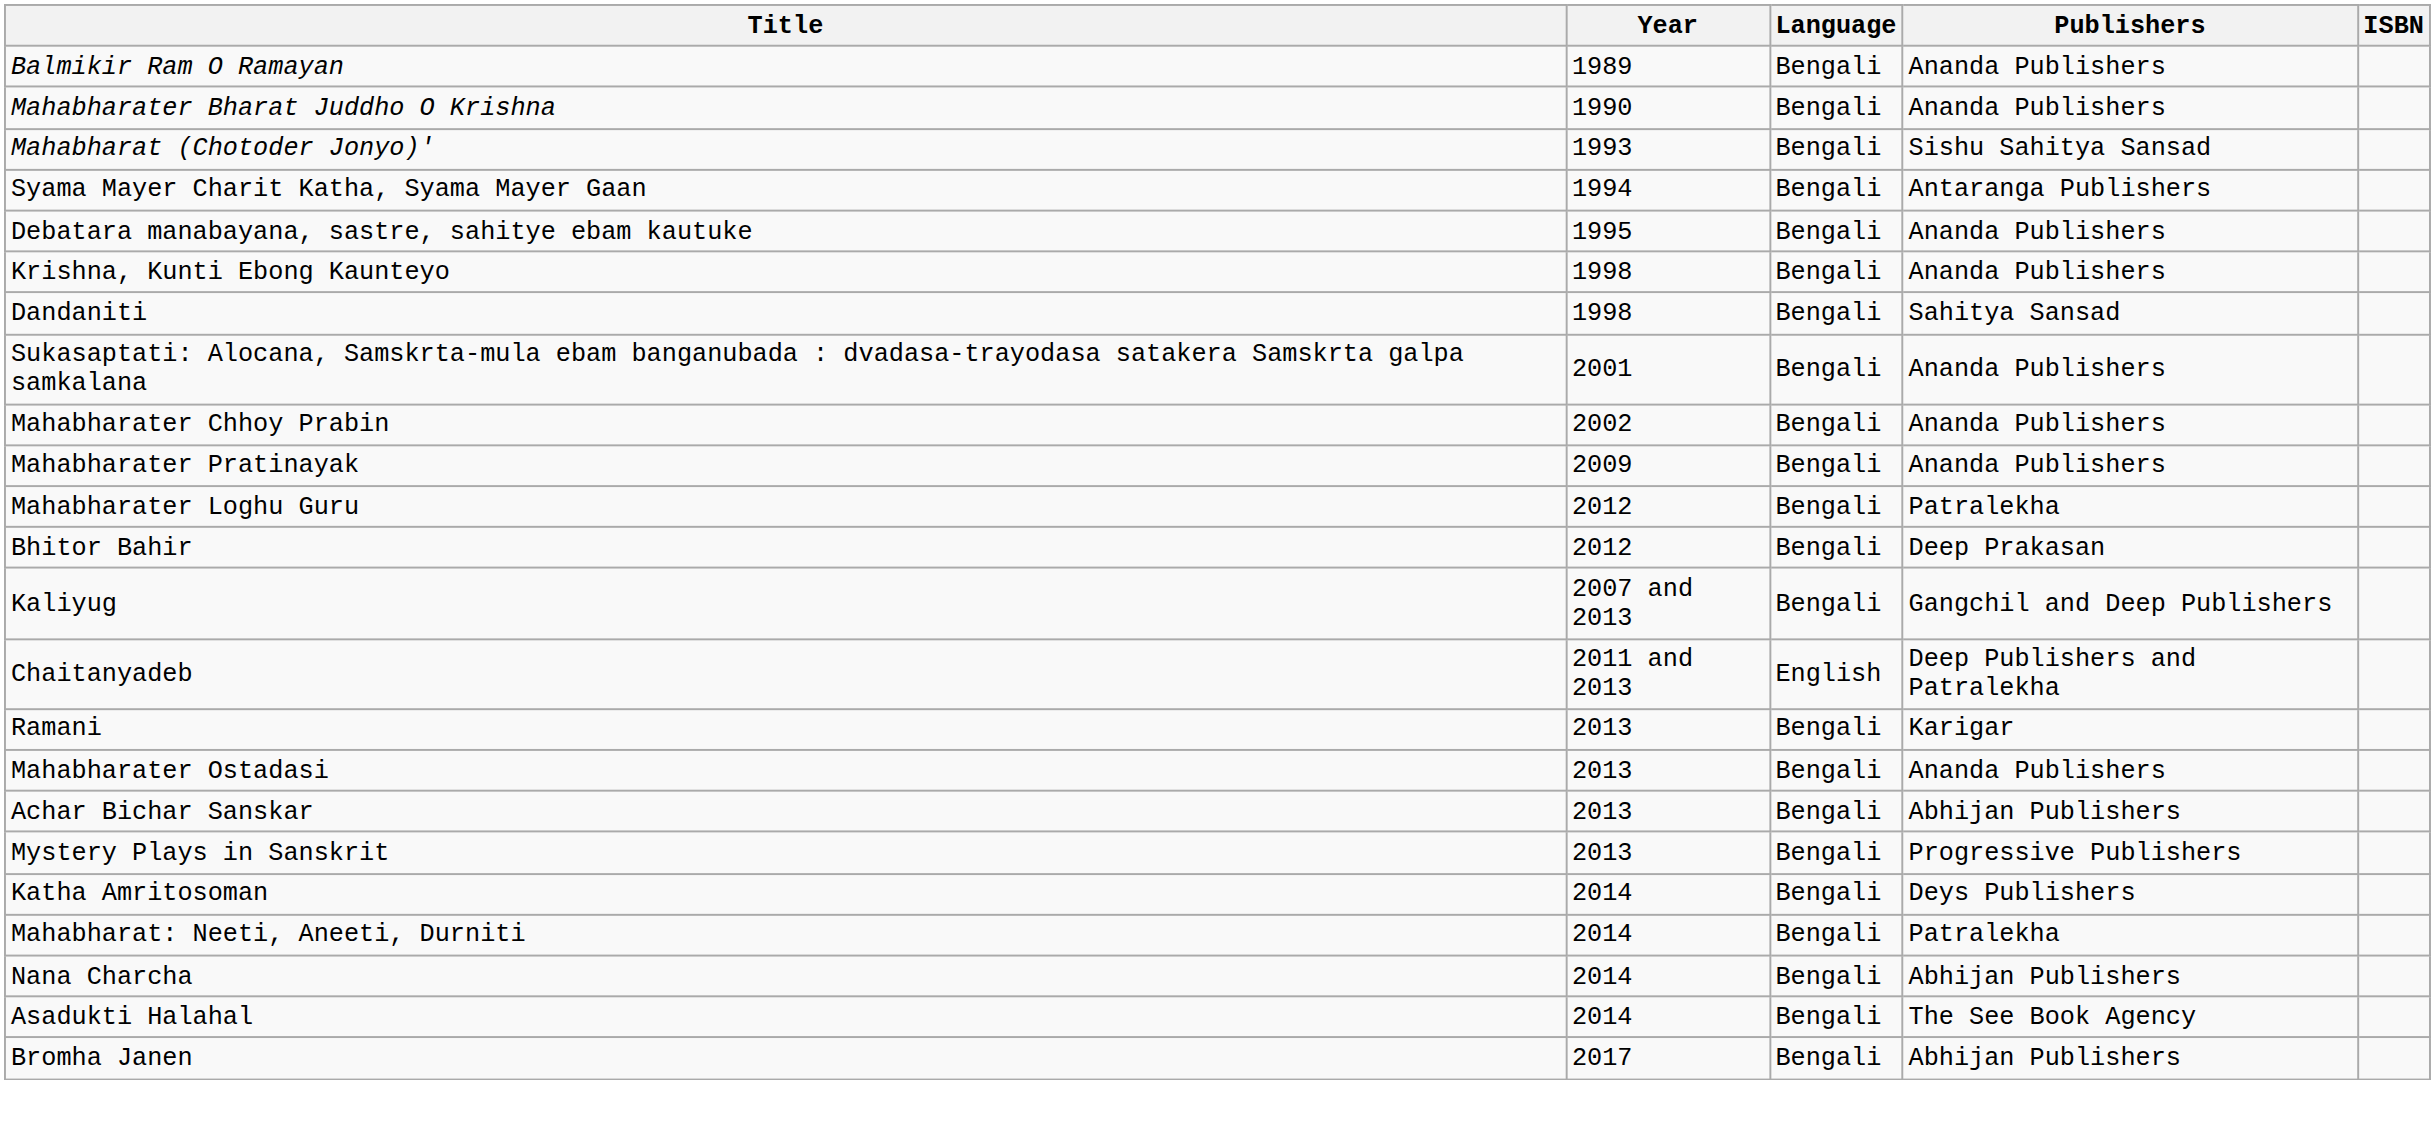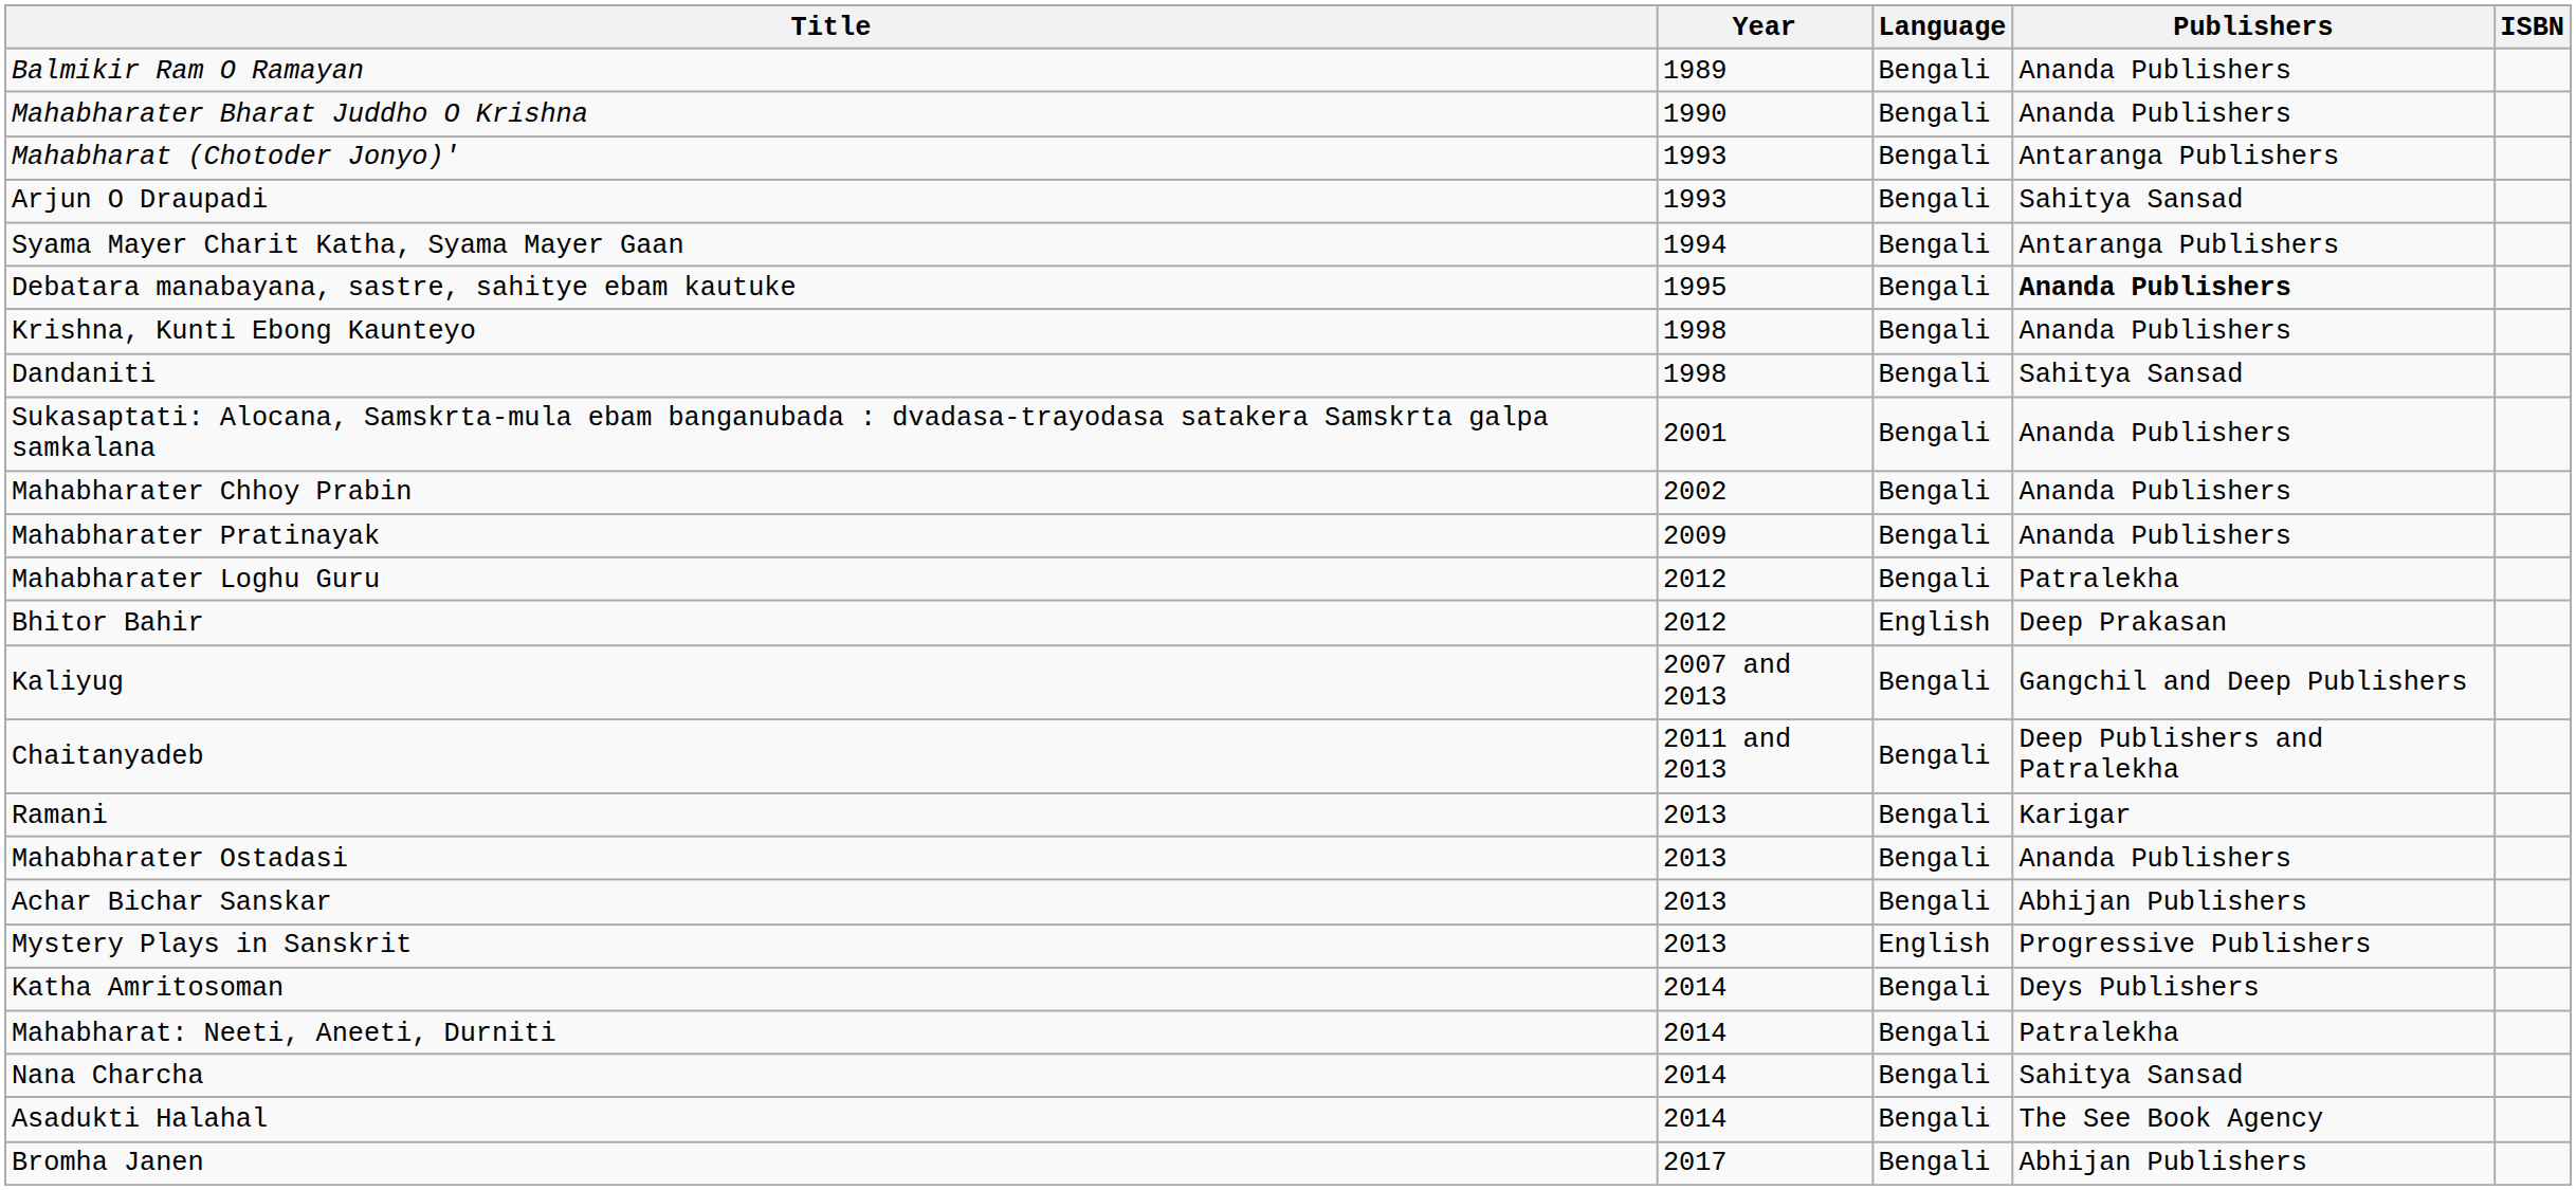Mahabharat (Chotoder Jonyo)' | Publishers: Sishu Sahitya Sansad -> Antaranga Publishers
+ row: Arjun O Draupadi | 1993 | Bengali | Sahitya Sansad
Debatara manabayana, sastre, sahitye ebam kautuke | Publishers: normal -> bold
Bhitor Bahir | Language: Bengali -> English
Chaitanyadeb | Language: English -> Bengali
Mystery Plays in Sanskrit | Language: Bengali -> English
Nana Charcha | Publishers: Abhijan Publishers -> Sahitya Sansad
